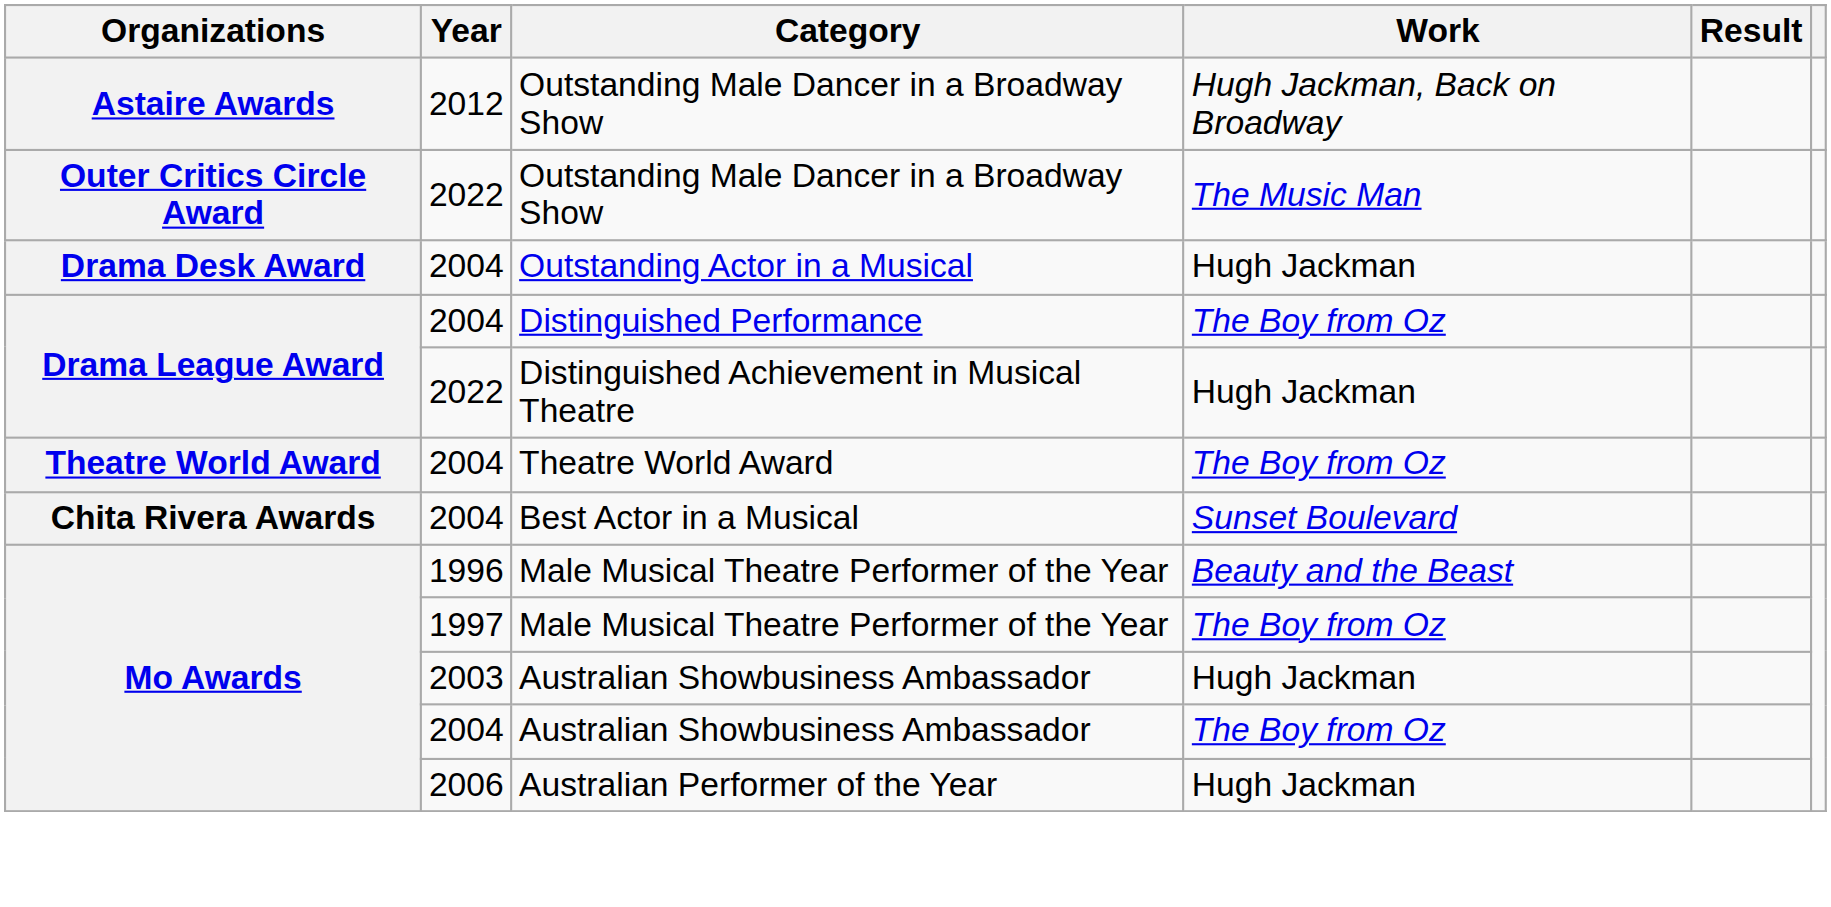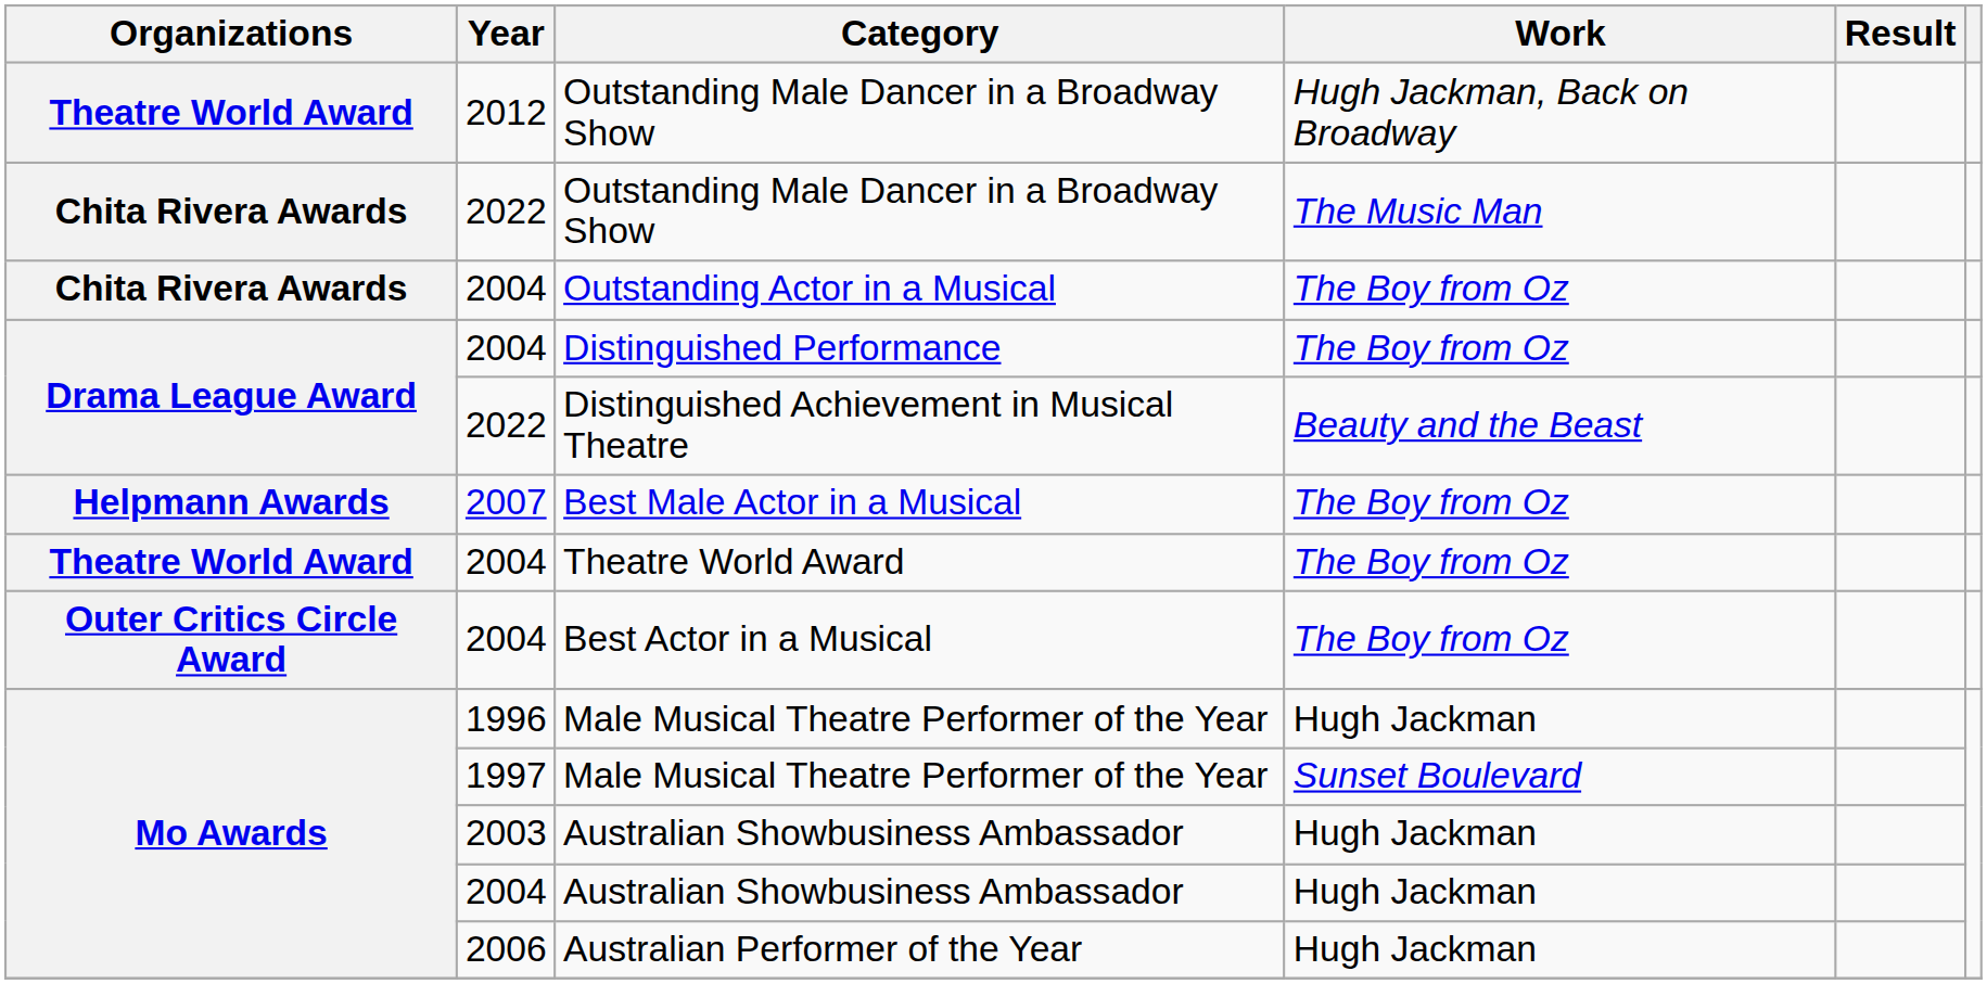2012 / Outstanding Male Dancer in a Broadway Show | Organizations: Astaire Awards -> Theatre World Award
2022 / Outstanding Male Dancer in a Broadway Show | Organizations: Outer Critics Circle Award -> Chita Rivera Awards
Outstanding Actor in a Musical | Organizations: Drama Desk Award -> Chita Rivera Awards
Outstanding Actor in a Musical | Work: Hugh Jackman -> The Boy from Oz
Distinguished Achievement in Musical Theatre | Work: Hugh Jackman -> Beauty and the Beast
+ row: Helpmann Awards | 2007 | Best Male Actor in a Musical | The Boy from Oz
Best Actor in a Musical | Organizations: Chita Rivera Awards -> Outer Critics Circle Award
Best Actor in a Musical | Work: Sunset Boulevard -> The Boy from Oz
1996 / Male Musical Theatre Performer of the Year | Work: Beauty and the Beast -> Hugh Jackman
1997 / Male Musical Theatre Performer of the Year | Work: The Boy from Oz -> Sunset Boulevard
2004 / Australian Showbusiness Ambassador | Work: The Boy from Oz -> Hugh Jackman
